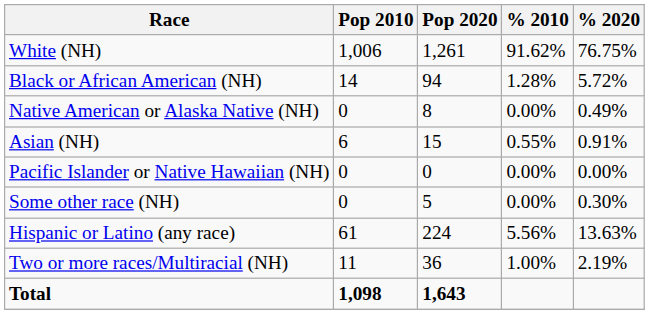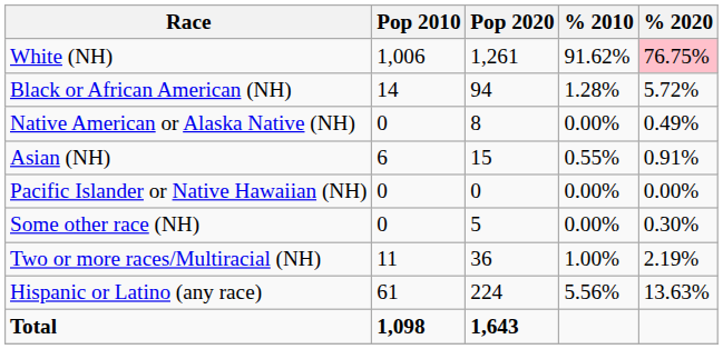White (NH) | % 2020: no background -> pink background
rows swapped: Two or more races/Multiracial (NH) <-> Hispanic or Latino (any race)
